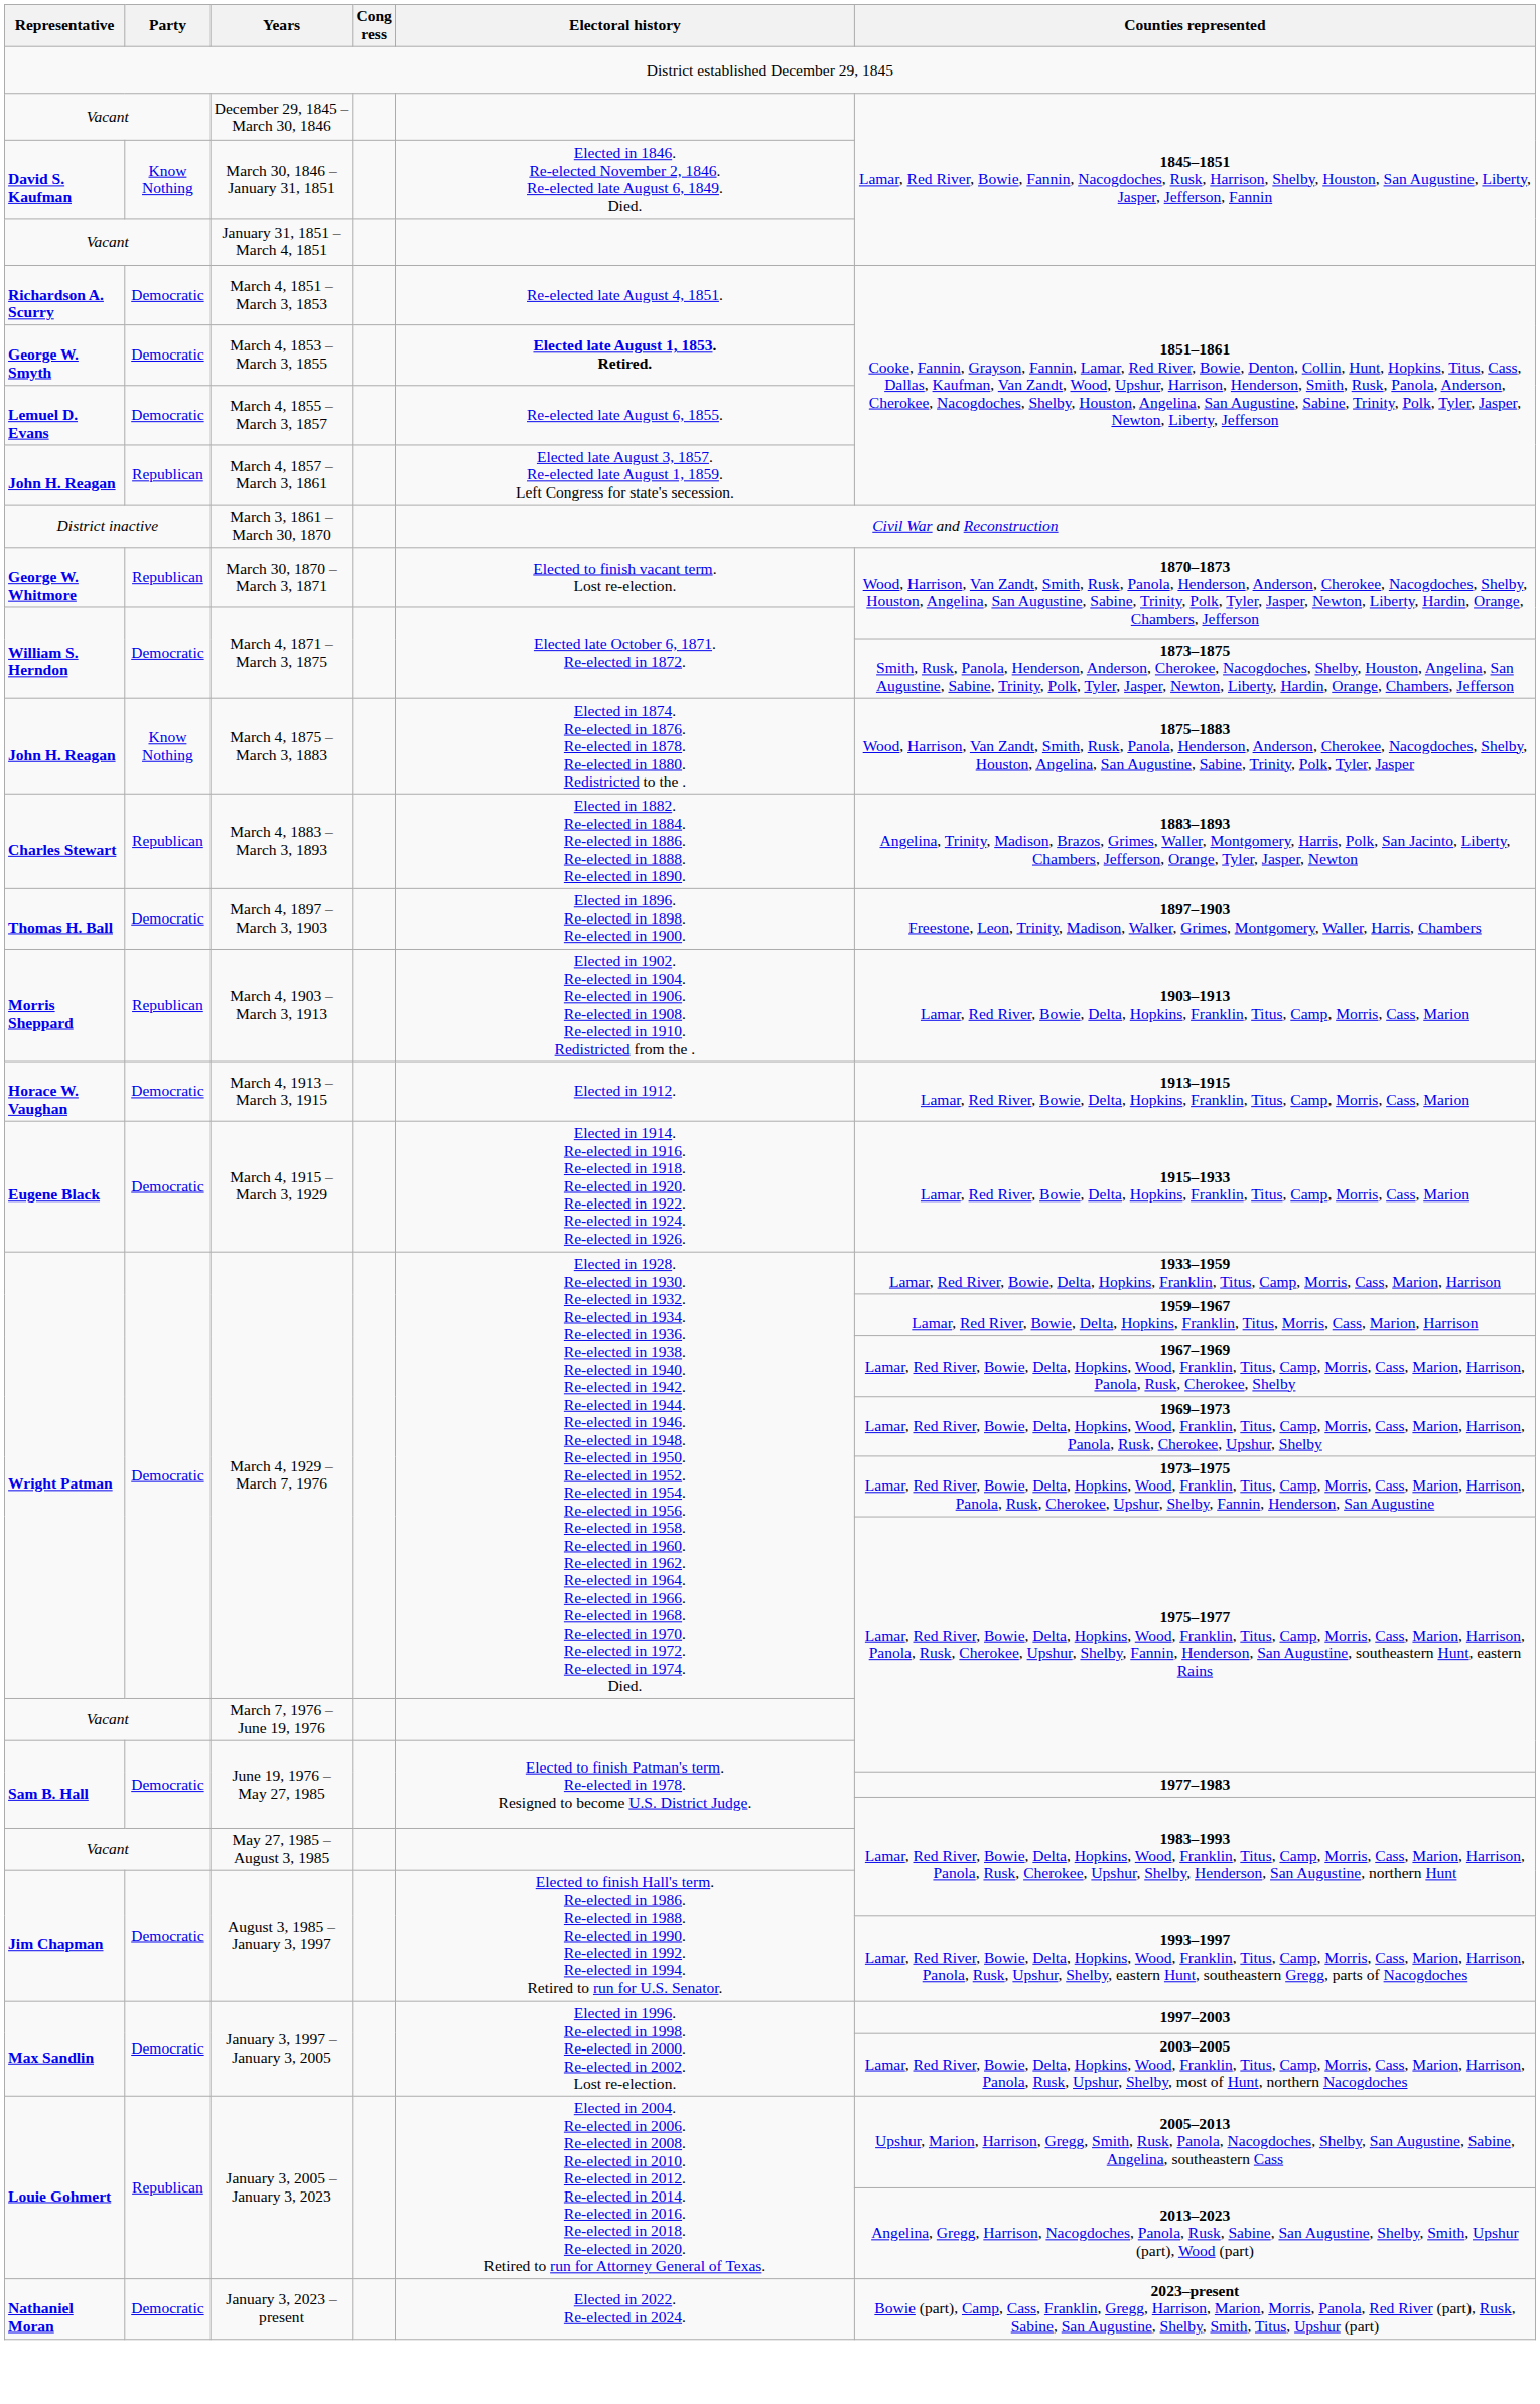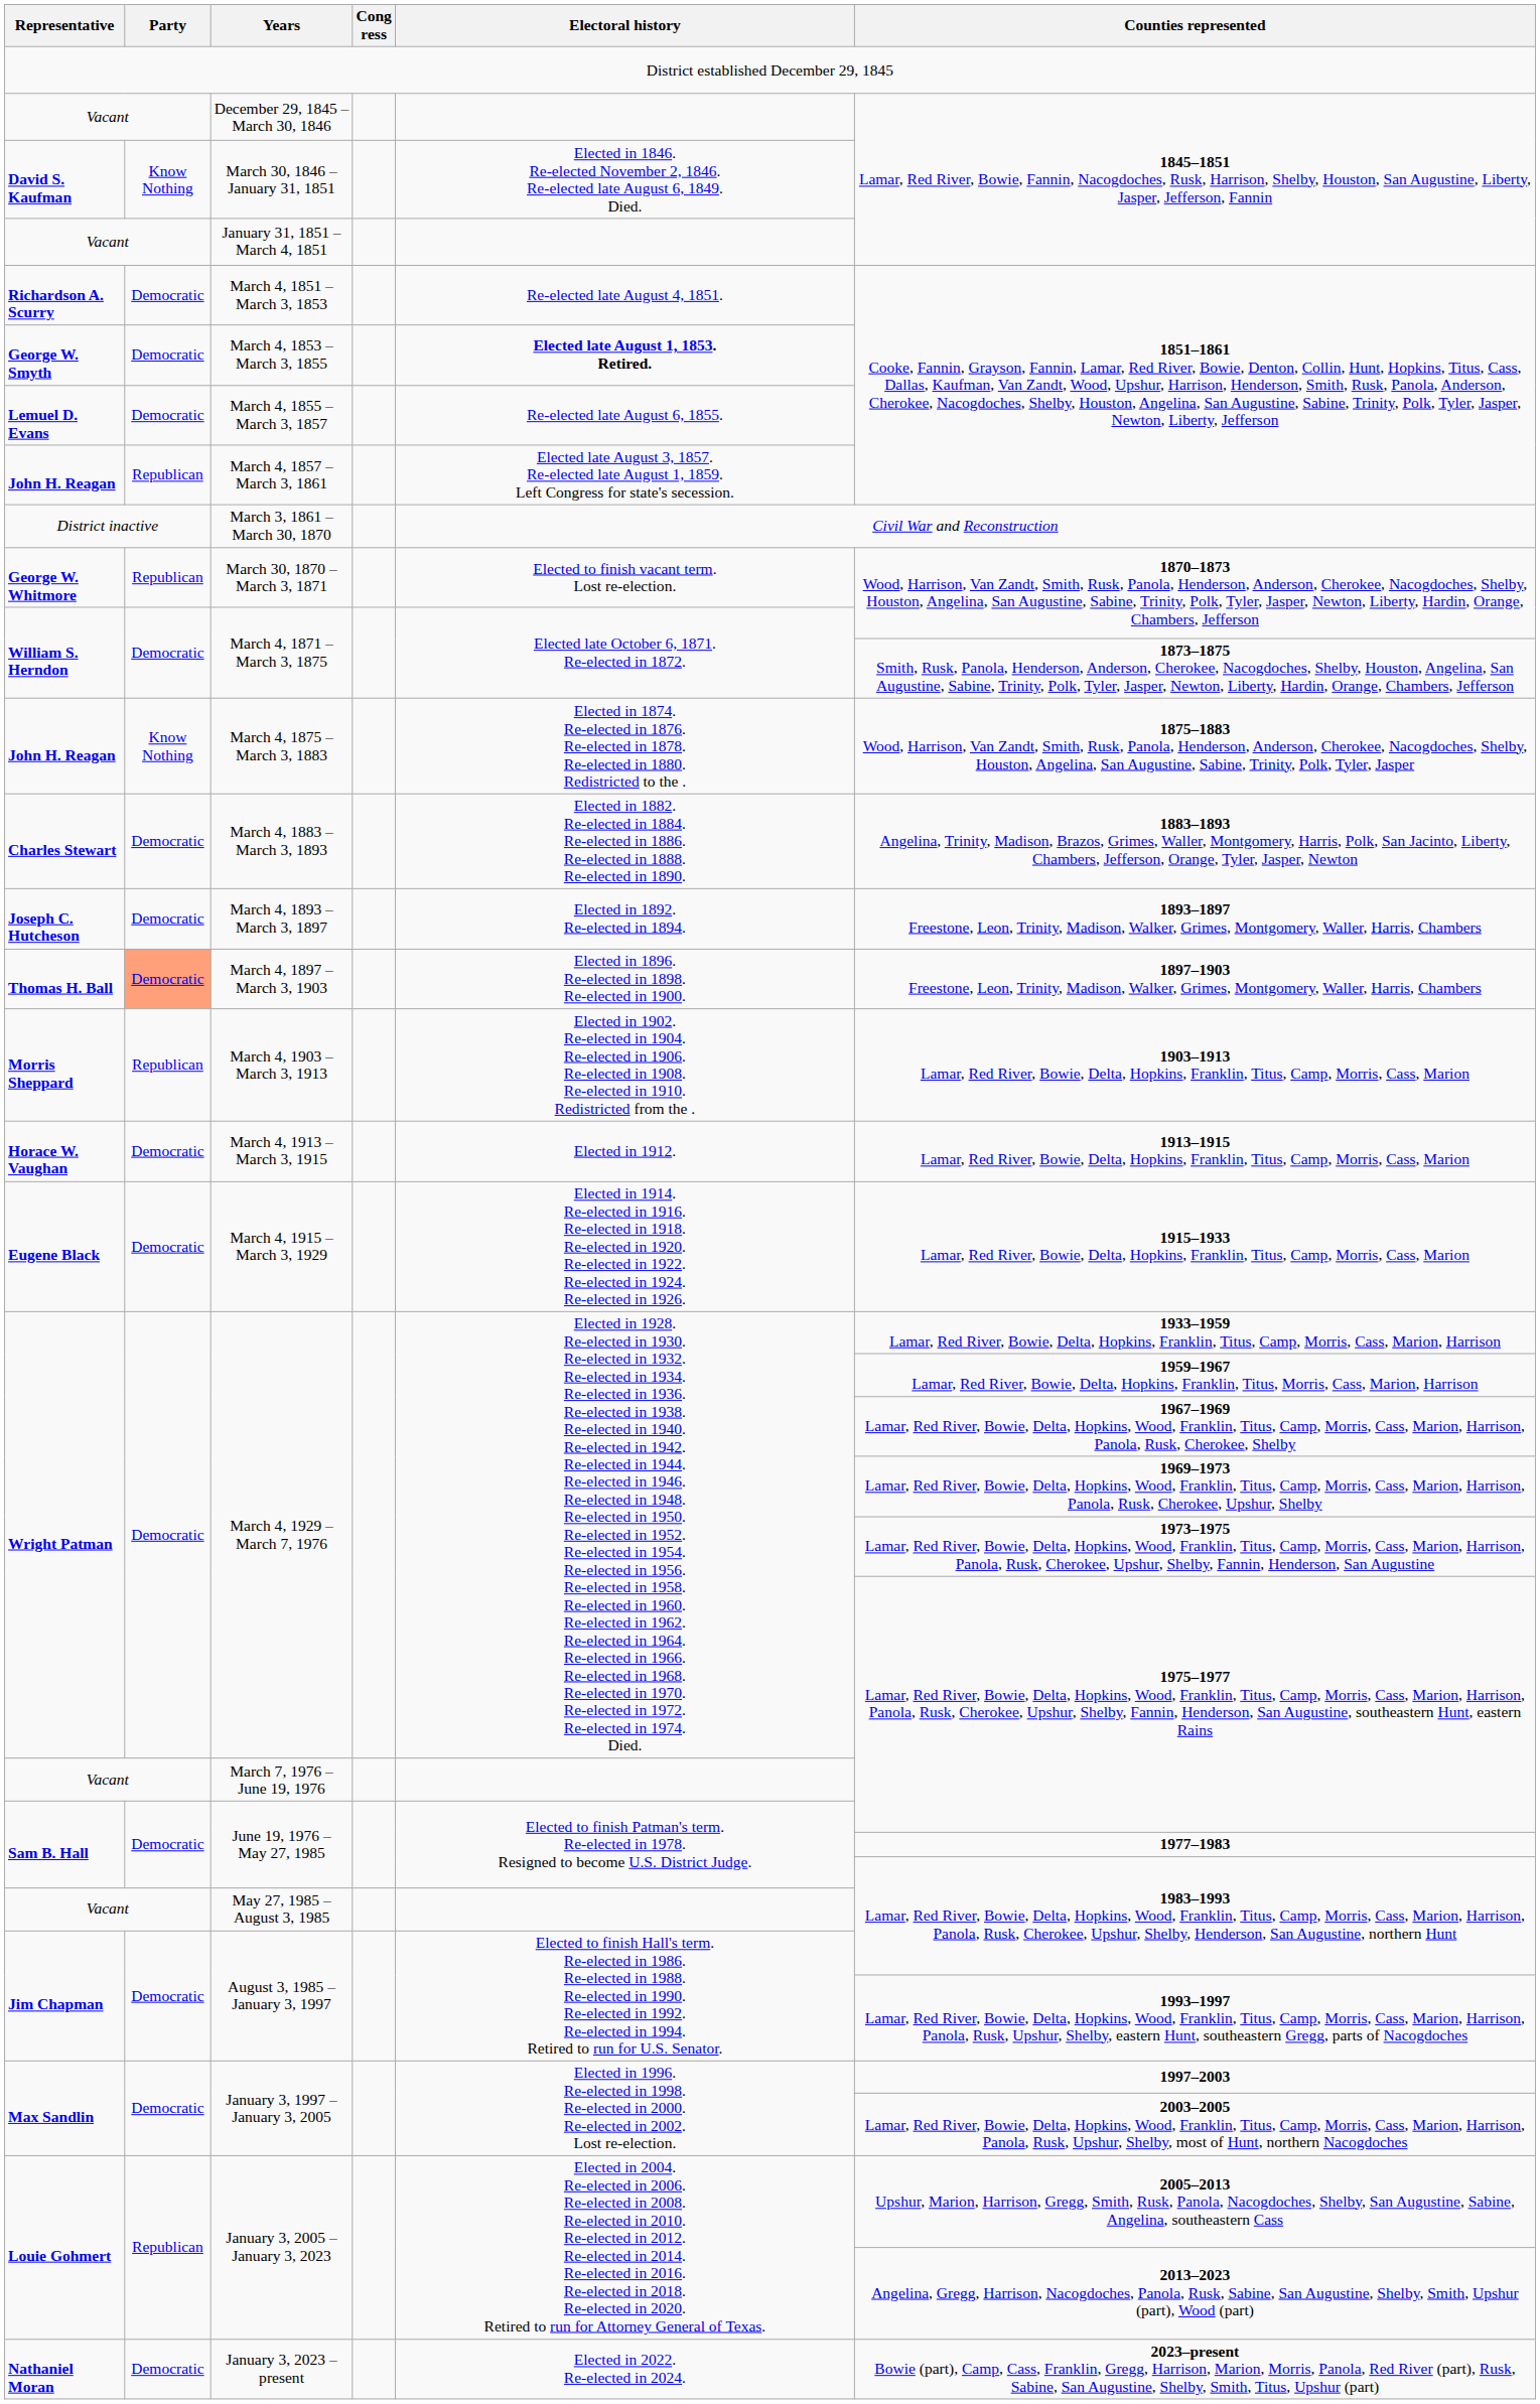March 4, 1883 – March 3, 1893 | Party: Republican -> Democratic
+ row: Joseph C. Hutcheson | Democratic | March 4, 1893 – March 3, 1897 | Elected in 1892. Re-elected in 1894. | 1893–1897 Freestone, Leon, Trinity, Madison, Walker, Grimes, Montgomery, Waller, Harris, Chambers
March 4, 1897 – March 3, 1903 | Party: no background -> lightsalmon background
